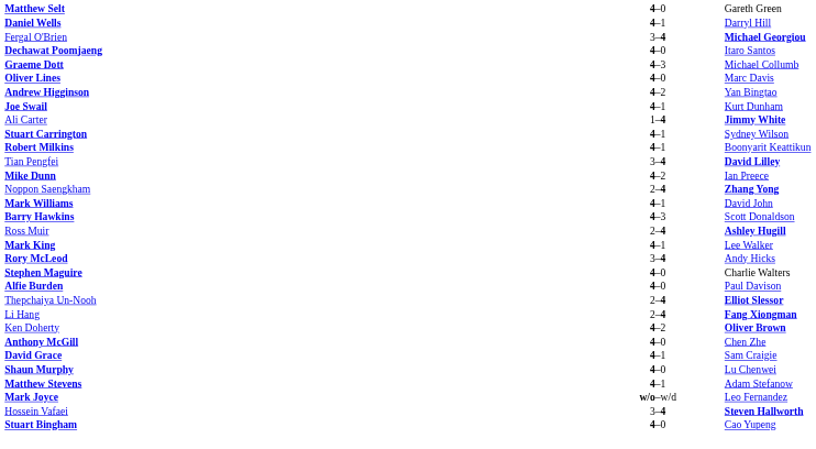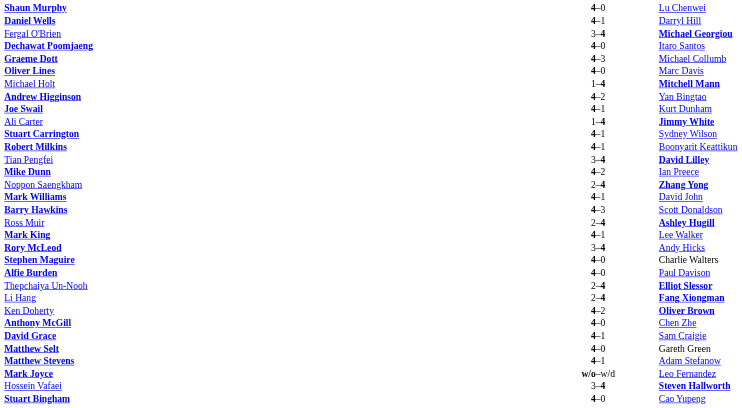rows swapped: Shaun Murphy <-> Matthew Selt
+ row: Michael Holt | 1–4 | Mitchell Mann
